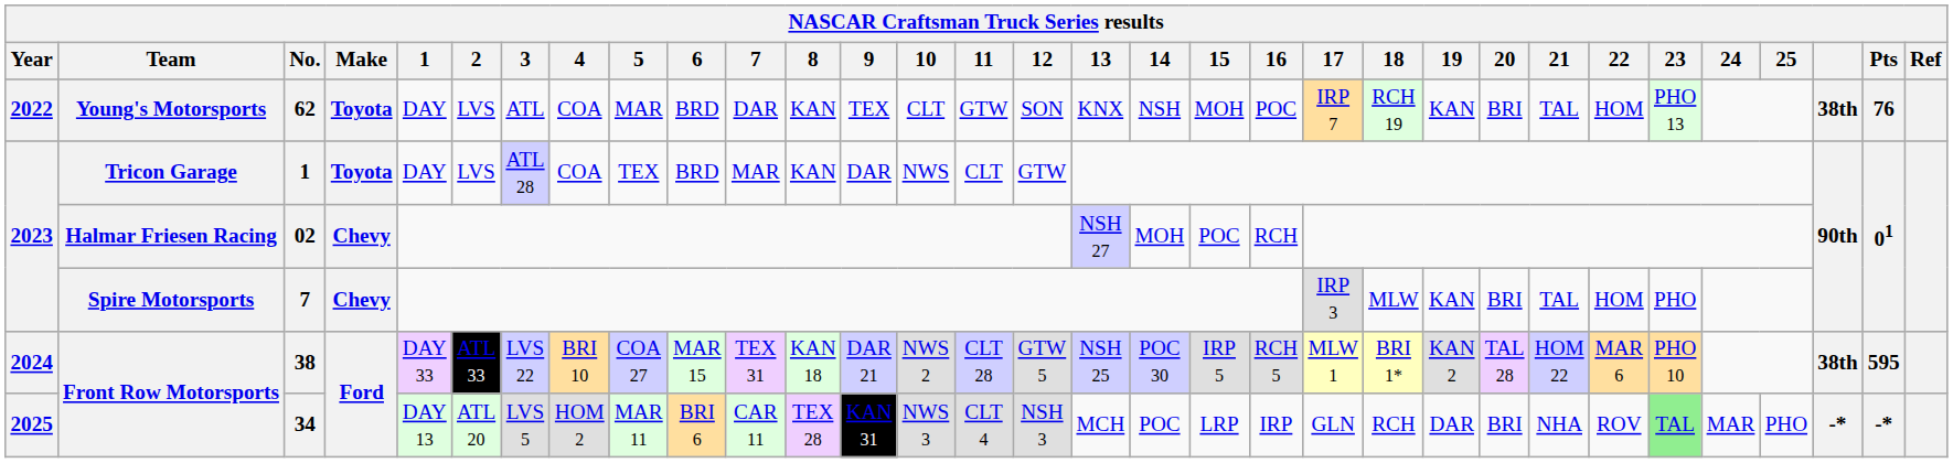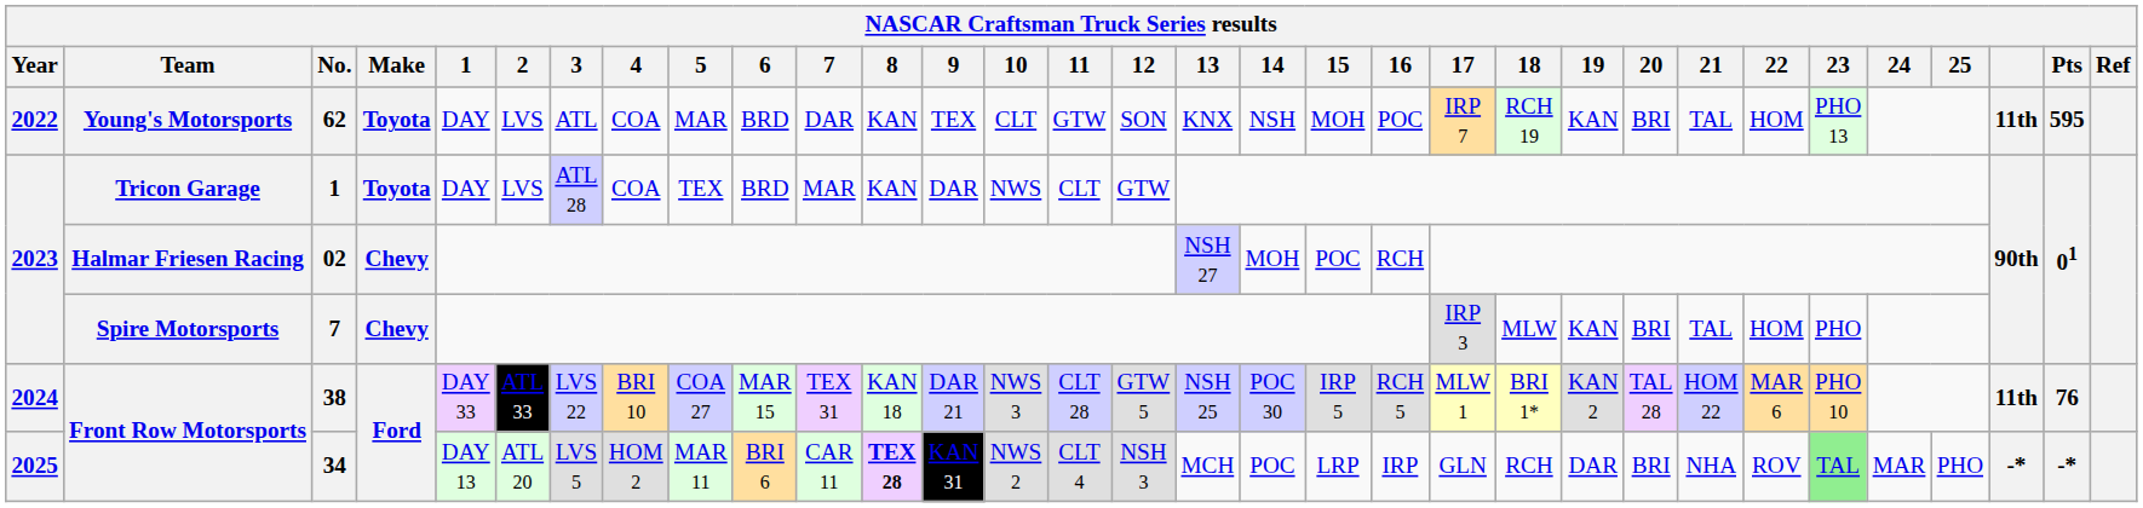62 | column 30: 38th -> 11th
62 | Pts: 76 -> 595
38 | 10: NWS 2 -> NWS 3
38 | column 30: 38th -> 11th
38 | Pts: 595 -> 76
34 | 8: normal -> bold
34 | 10: NWS 3 -> NWS 2
